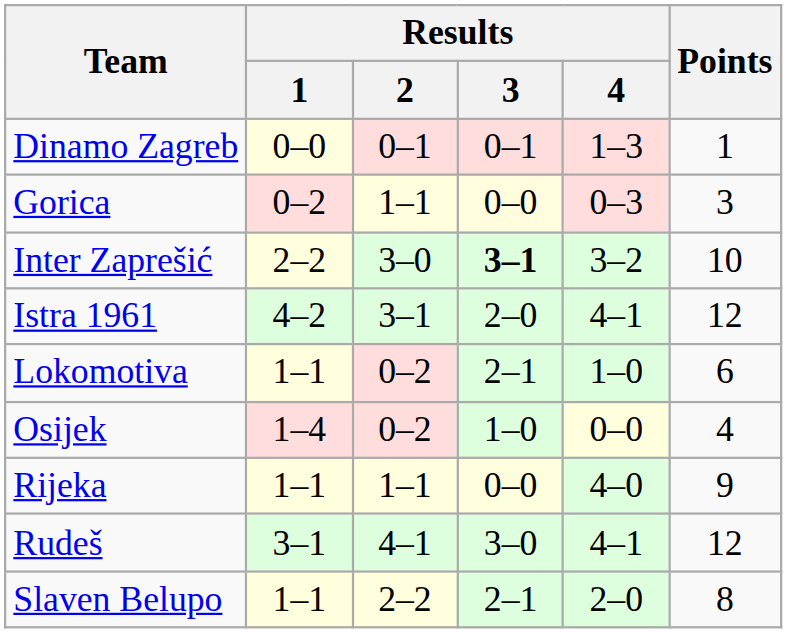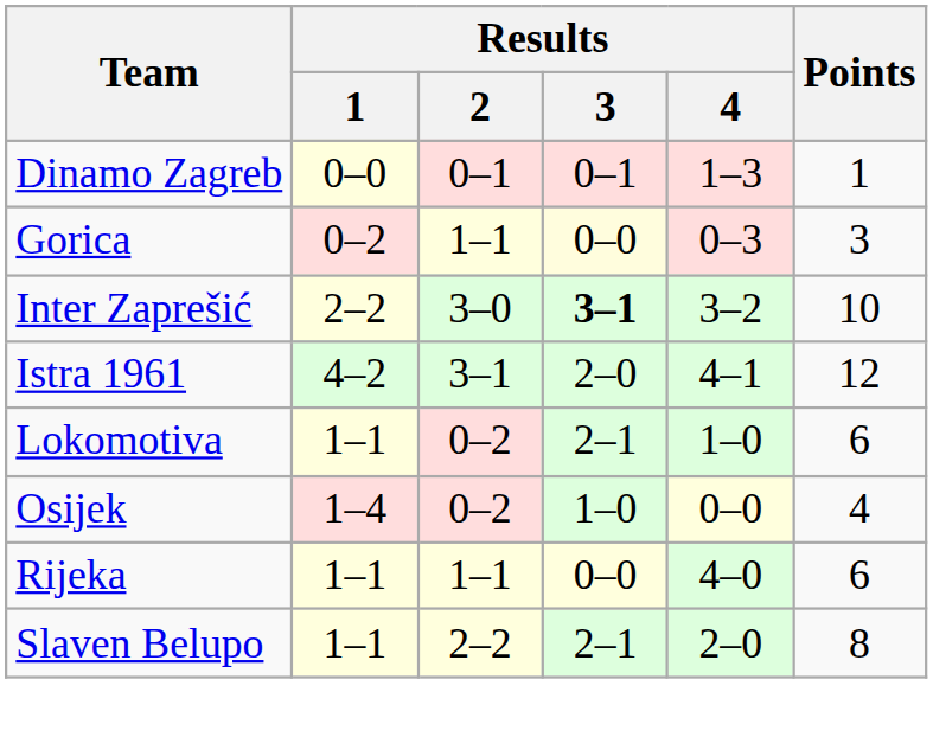Rijeka | Points: 9 -> 6
- row: Rudeš | 3–1 | 4–1 | 3–0 | 4–1 | 12
